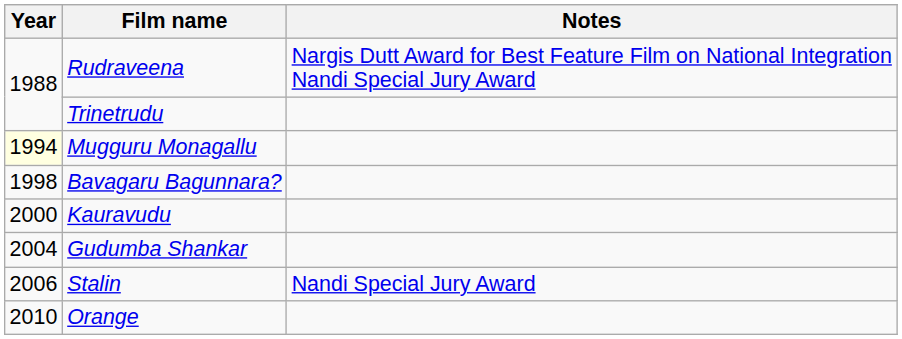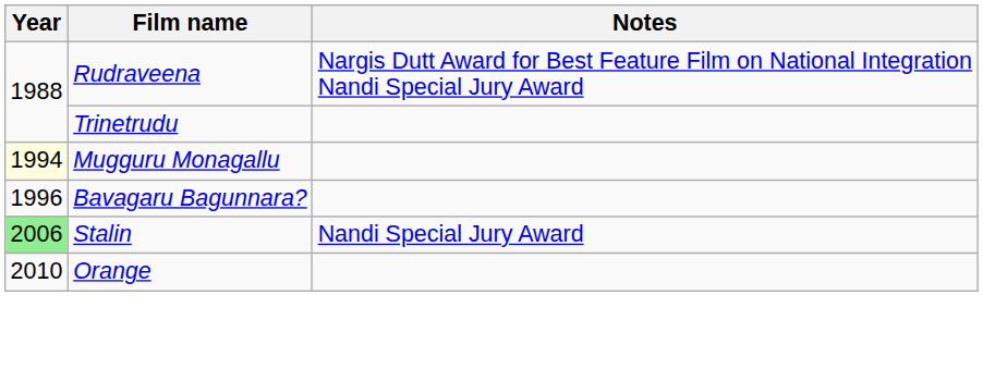Bavagaru Bagunnara? | Year: 1998 -> 1996
- row: 2000 | Kauravudu
- row: 2004 | Gudumba Shankar
Stalin | Year: no background -> lightgreen background
